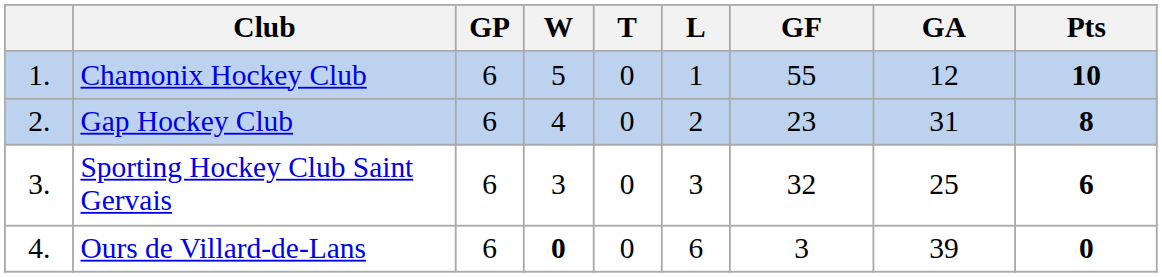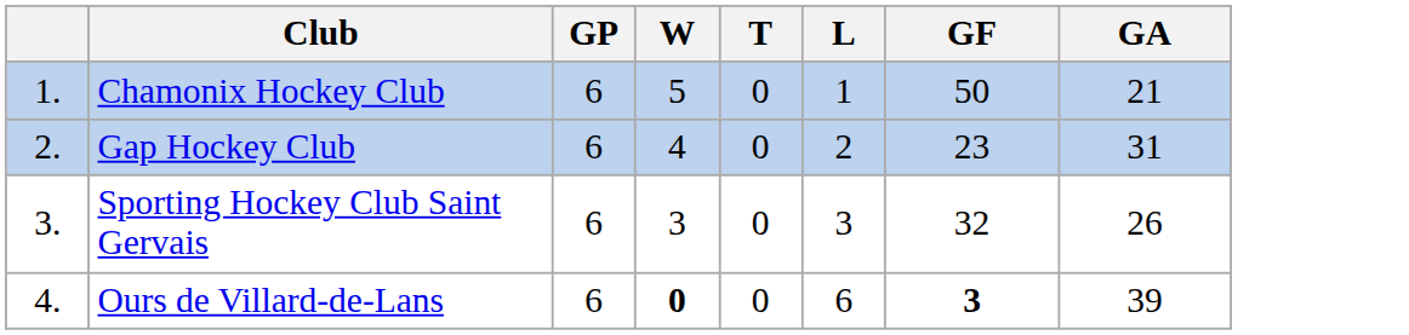- column: Pts | 10 | 8 | 6 | 0
Chamonix Hockey Club | GF: 55 -> 50
Chamonix Hockey Club | GA: 12 -> 21
Sporting Hockey Club Saint Gervais | GA: 25 -> 26
Ours de Villard-de-Lans | GF: normal -> bold
